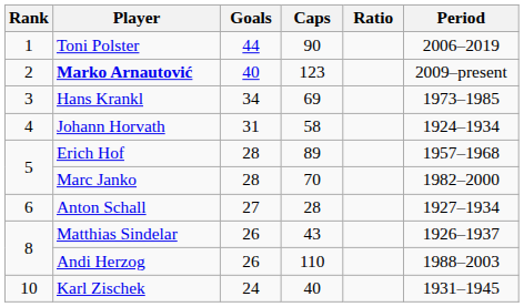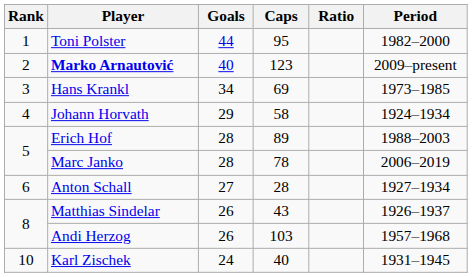Toni Polster | Caps: 90 -> 95
Toni Polster | Period: 2006–2019 -> 1982–2000
Johann Horvath | Goals: 31 -> 29
Erich Hof | Period: 1957–1968 -> 1988–2003
Marc Janko | Caps: 70 -> 78
Marc Janko | Period: 1982–2000 -> 2006–2019
Andi Herzog | Caps: 110 -> 103
Andi Herzog | Period: 1988–2003 -> 1957–1968
